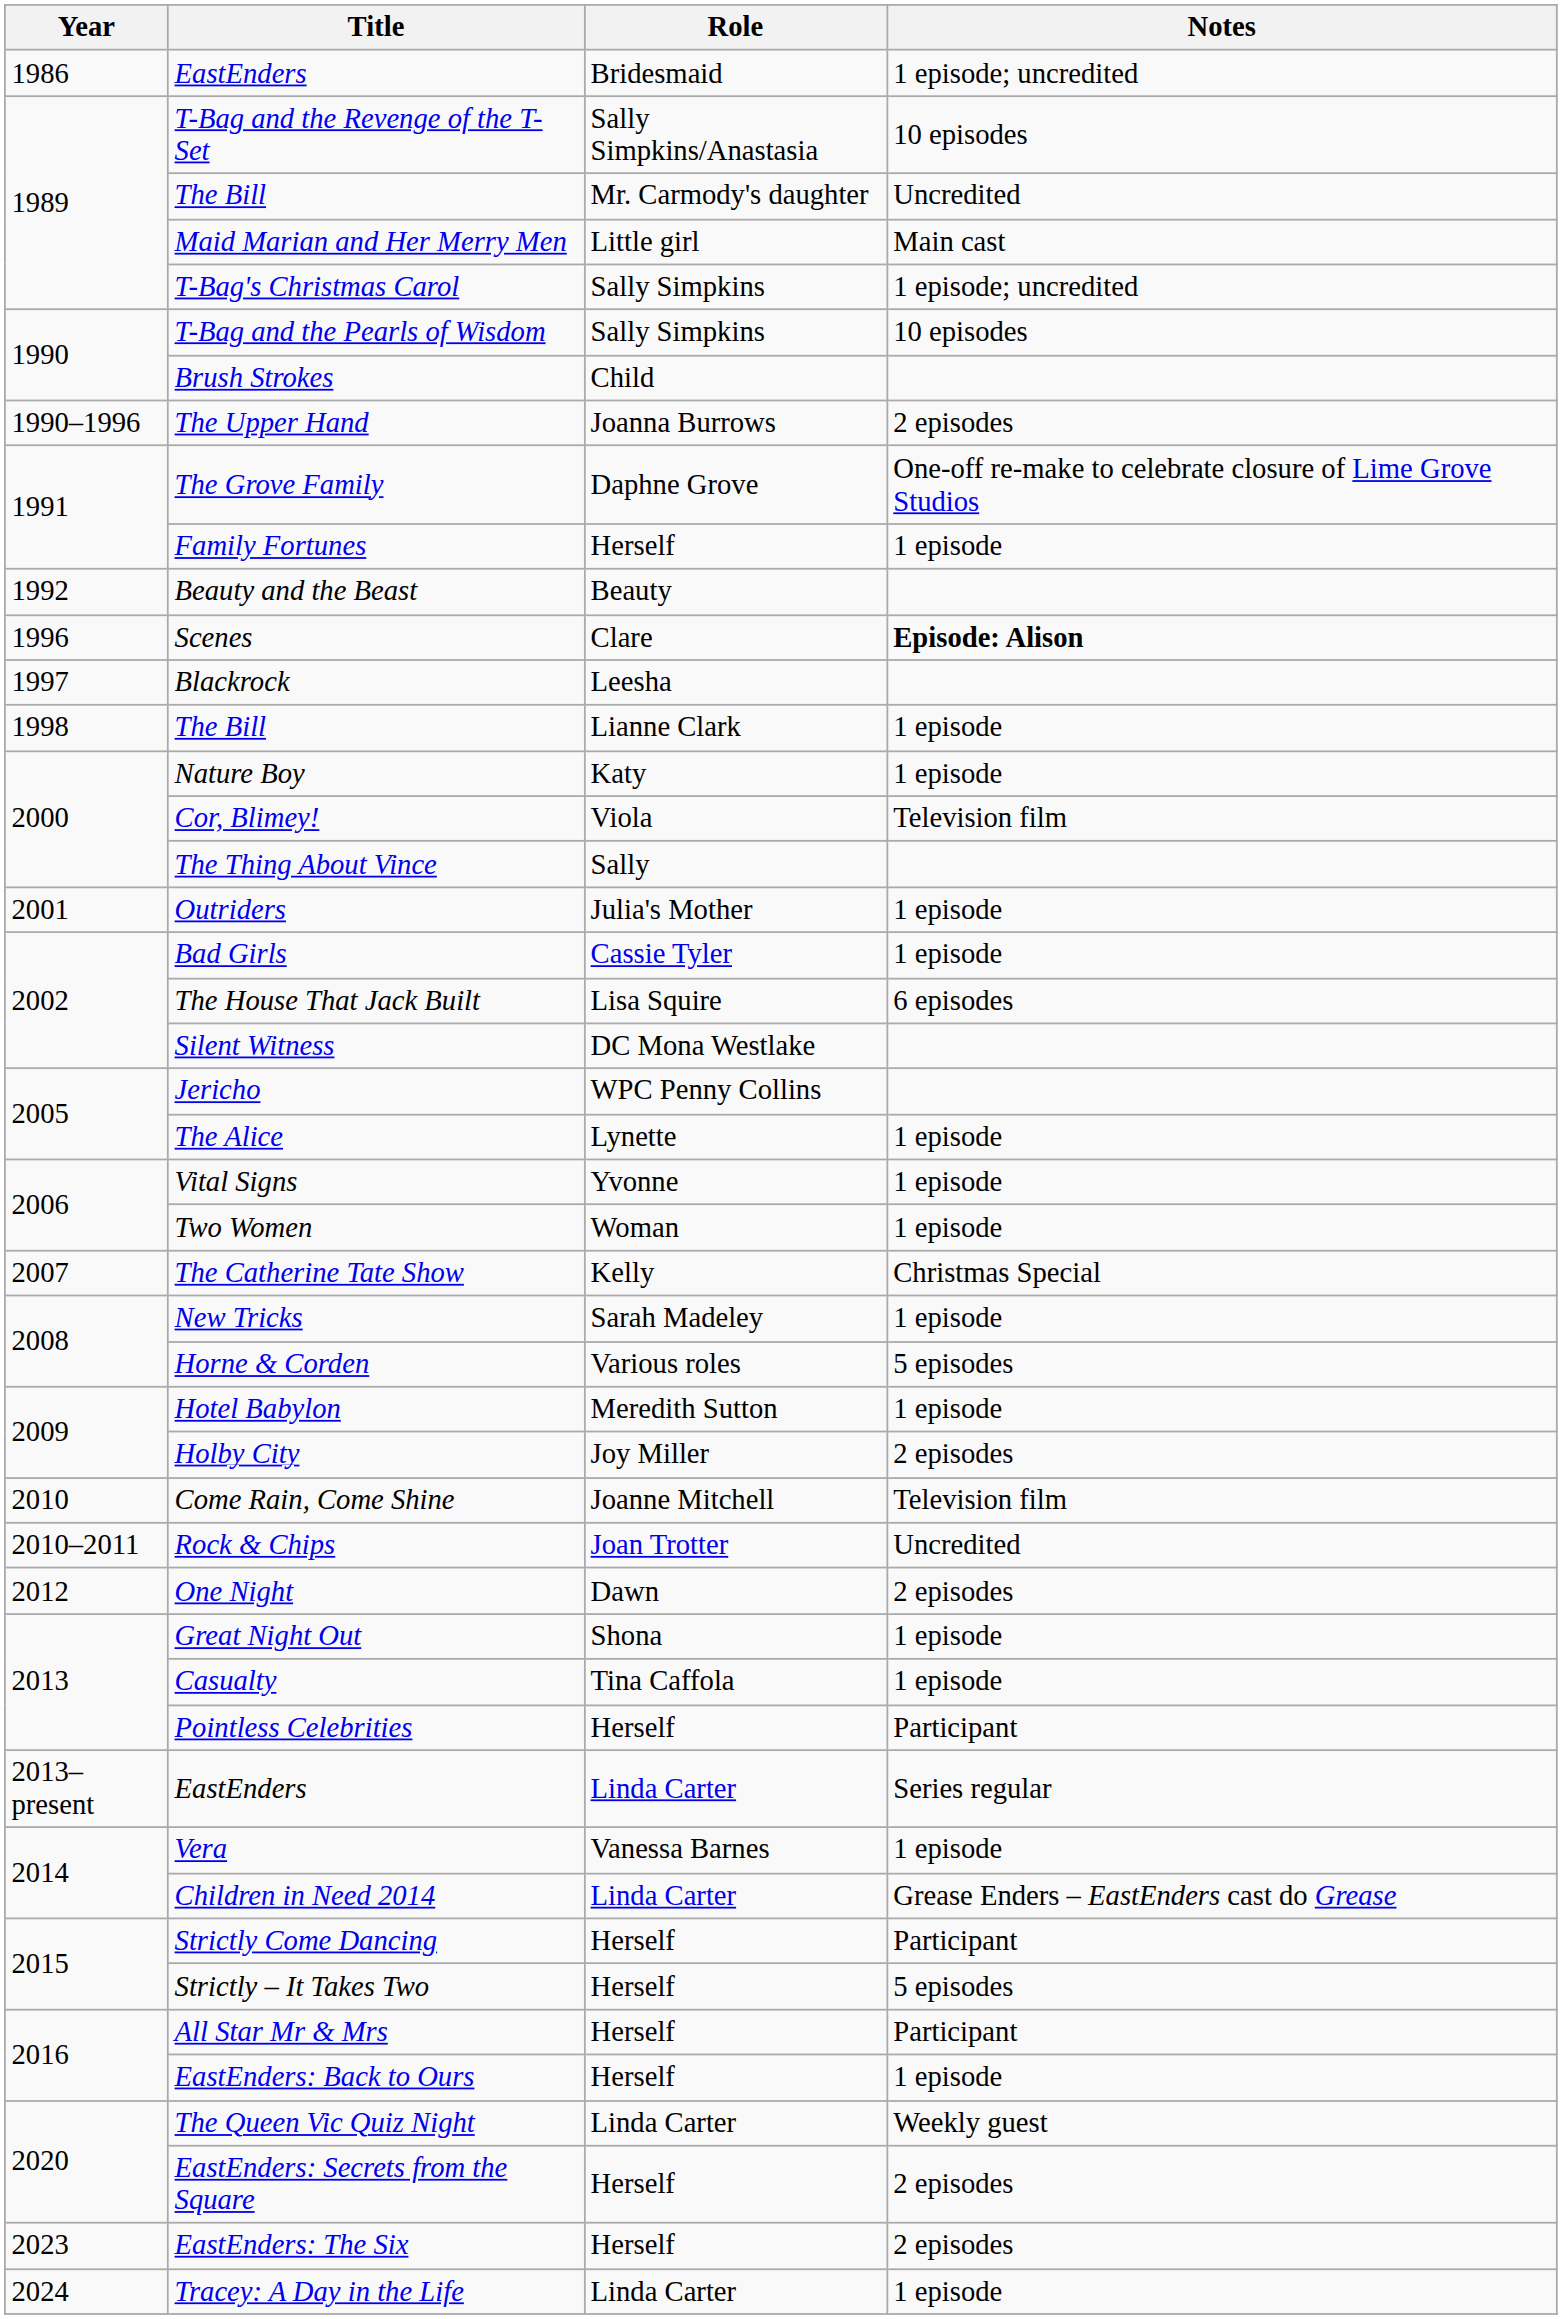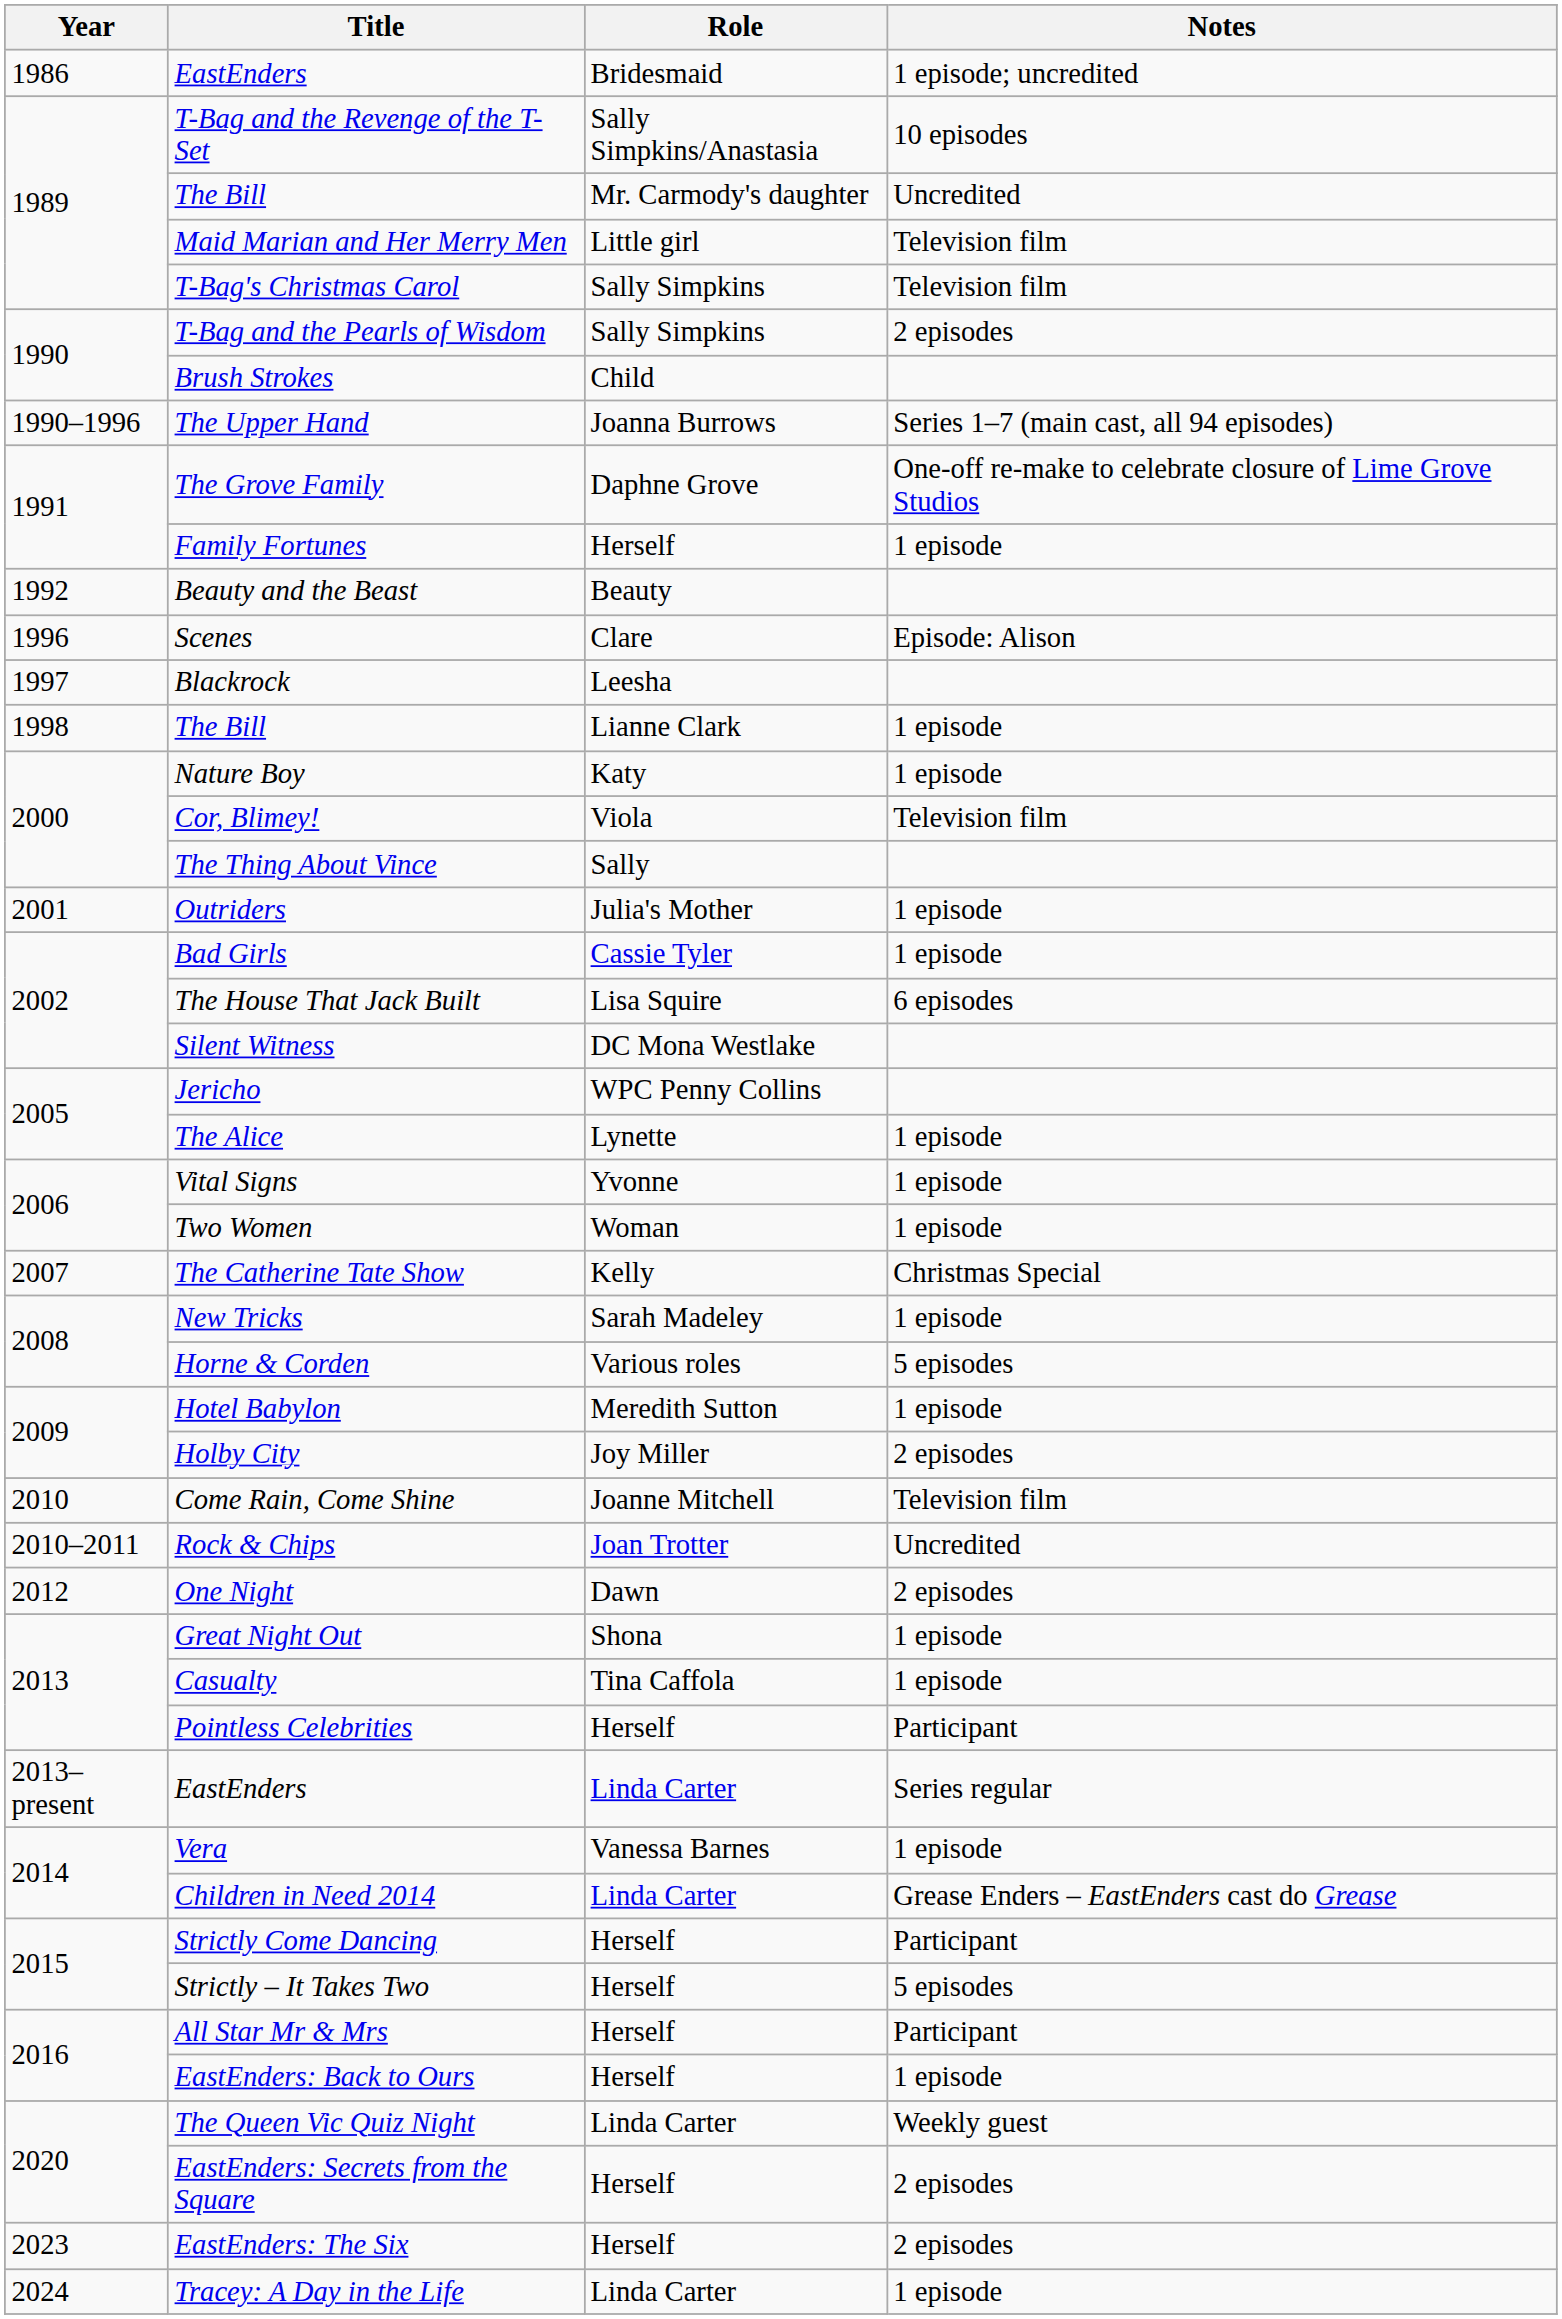Maid Marian and Her Merry Men | Notes: Main cast -> Television film
T-Bag's Christmas Carol | Notes: 1 episode; uncredited -> Television film
T-Bag and the Pearls of Wisdom | Notes: 10 episodes -> 2 episodes
The Upper Hand | Notes: 2 episodes -> Series 1–7 (main cast, all 94 episodes)
Scenes | Notes: bold -> normal
